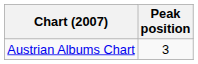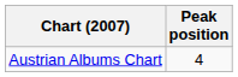Austrian Albums Chart | Peak position: 3 -> 4
